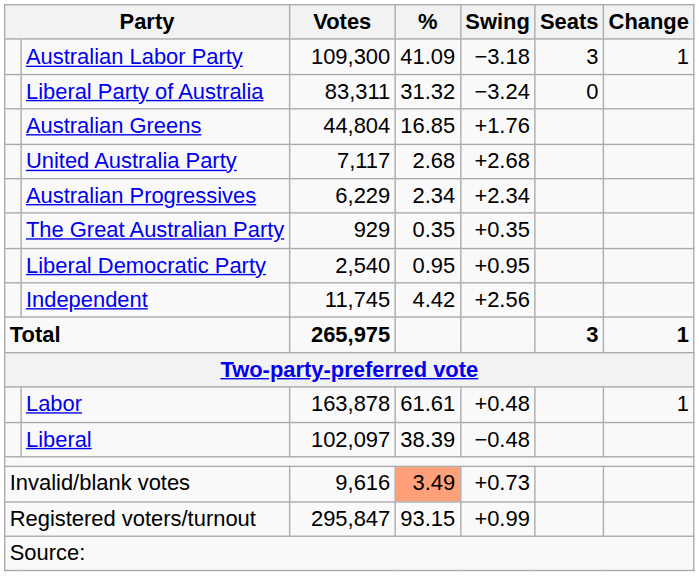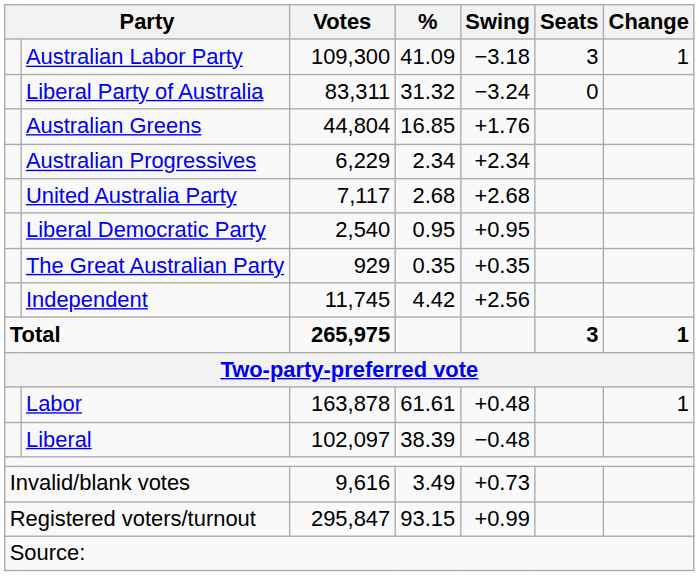rows swapped: United Australia Party <-> Australian Progressives
rows swapped: Liberal Democratic Party <-> The Great Australian Party
Invalid/blank votes | %: lightsalmon background -> no background
